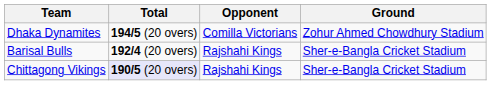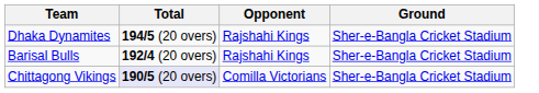Dhaka Dynamites | Opponent: Comilla Victorians -> Rajshahi Kings
Dhaka Dynamites | Ground: Zohur Ahmed Chowdhury Stadium -> Sher-e-Bangla Cricket Stadium
Chittagong Vikings | Opponent: Rajshahi Kings -> Comilla Victorians
